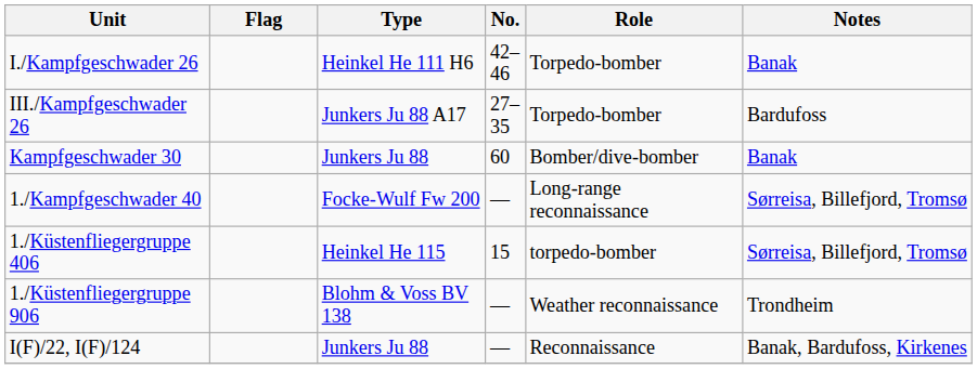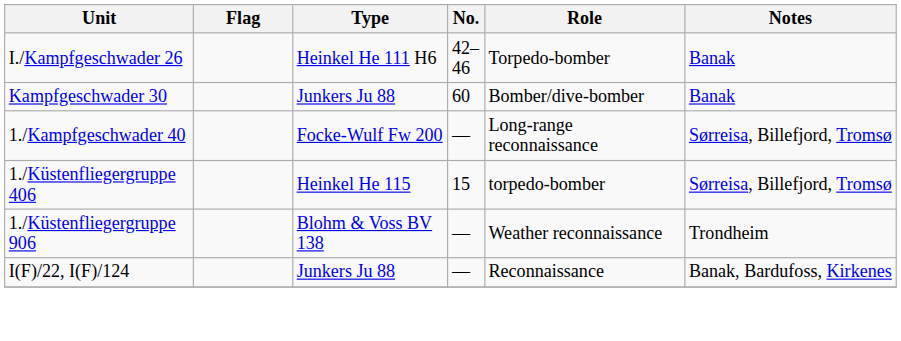- row: III./Kampfgeschwader 26 | Junkers Ju 88 A17 | 27–35 | Torpedo-bomber | Bardufoss
